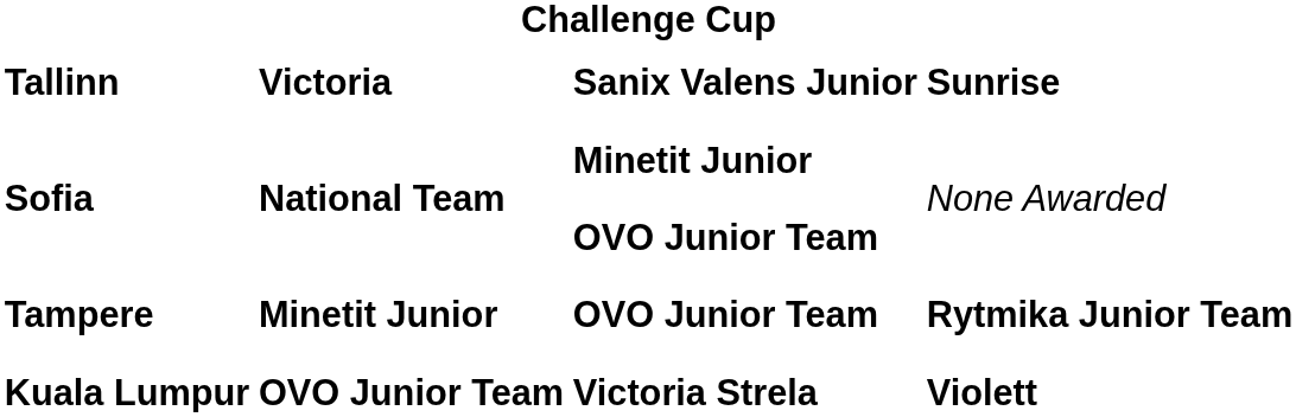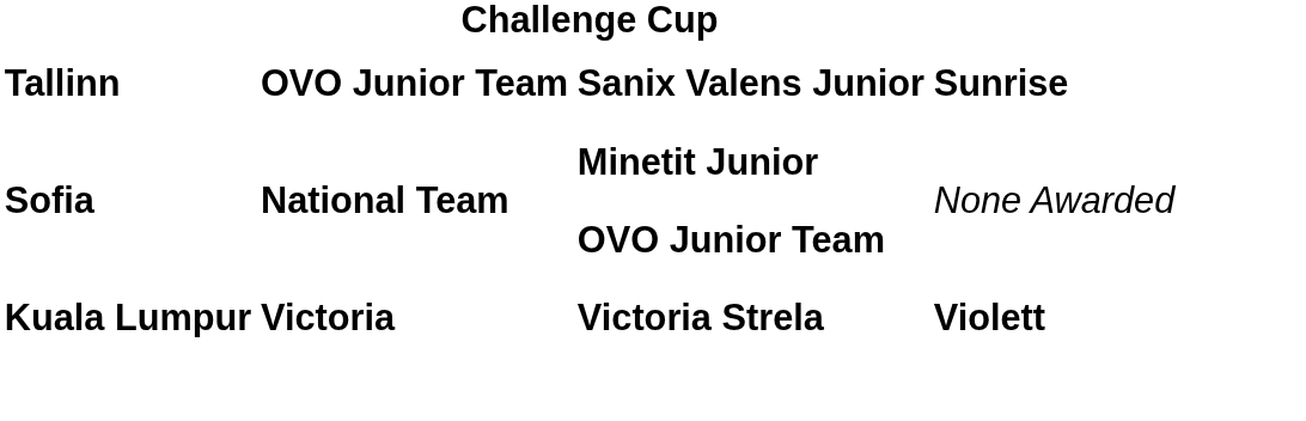Tallinn | column 2: Victoria -> OVO Junior Team
- row: Tampere | Minetit Junior | OVO Junior Team | Rytmika Junior Team
Kuala Lumpur | column 2: OVO Junior Team -> Victoria
